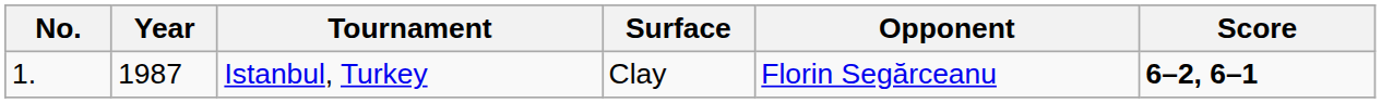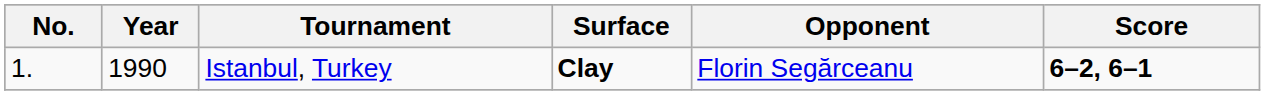Istanbul, Turkey | Year: 1987 -> 1990
Istanbul, Turkey | Surface: normal -> bold
